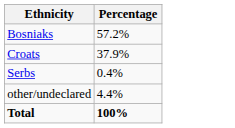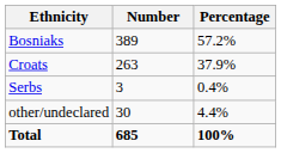+ column: Number | 389 | 263 | 3 | 30 | 685
